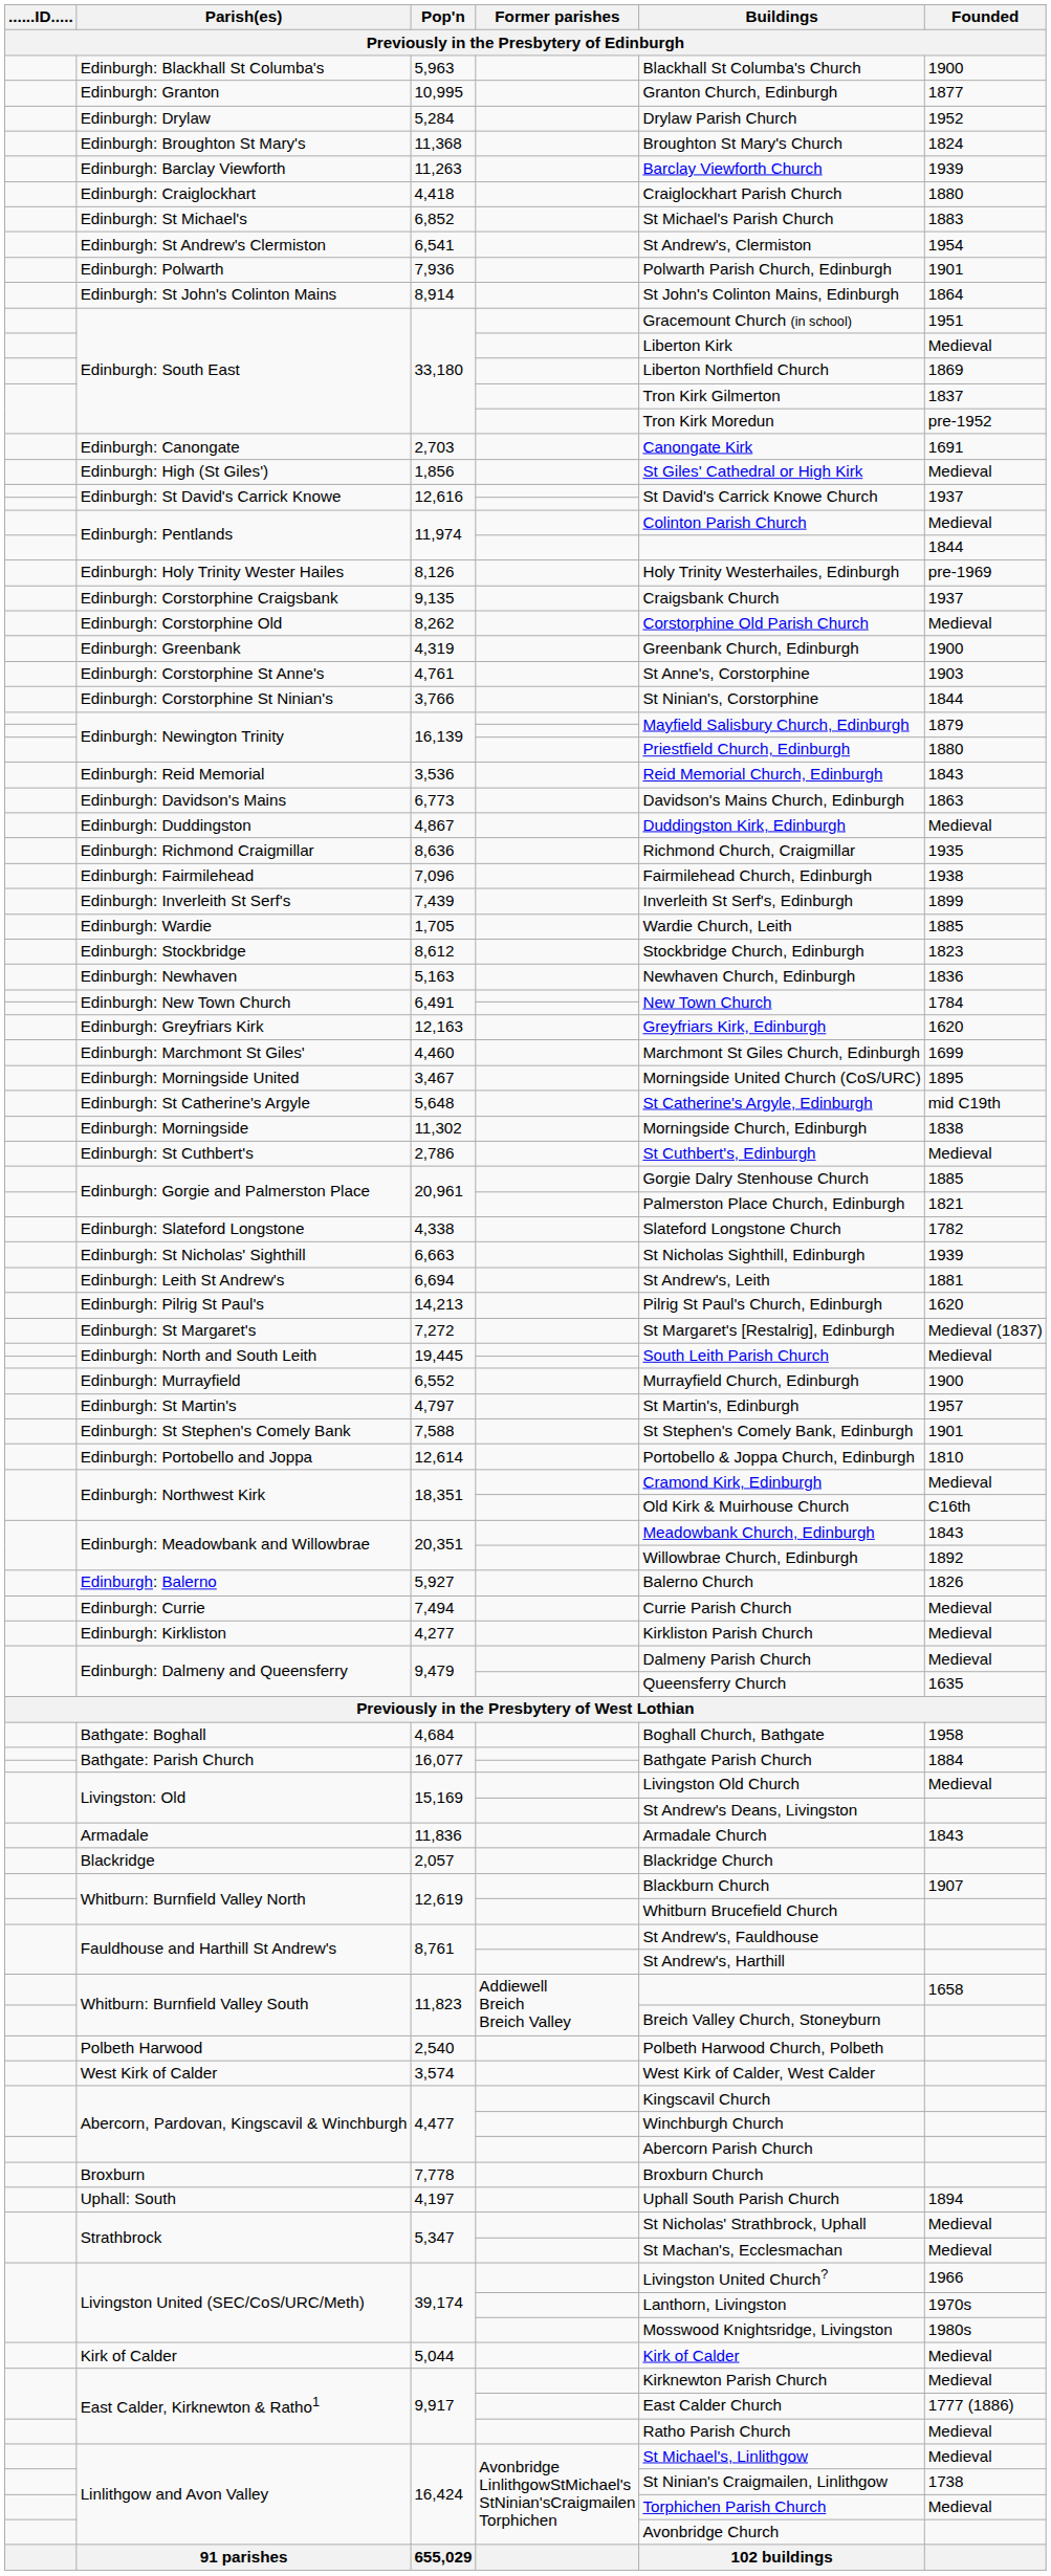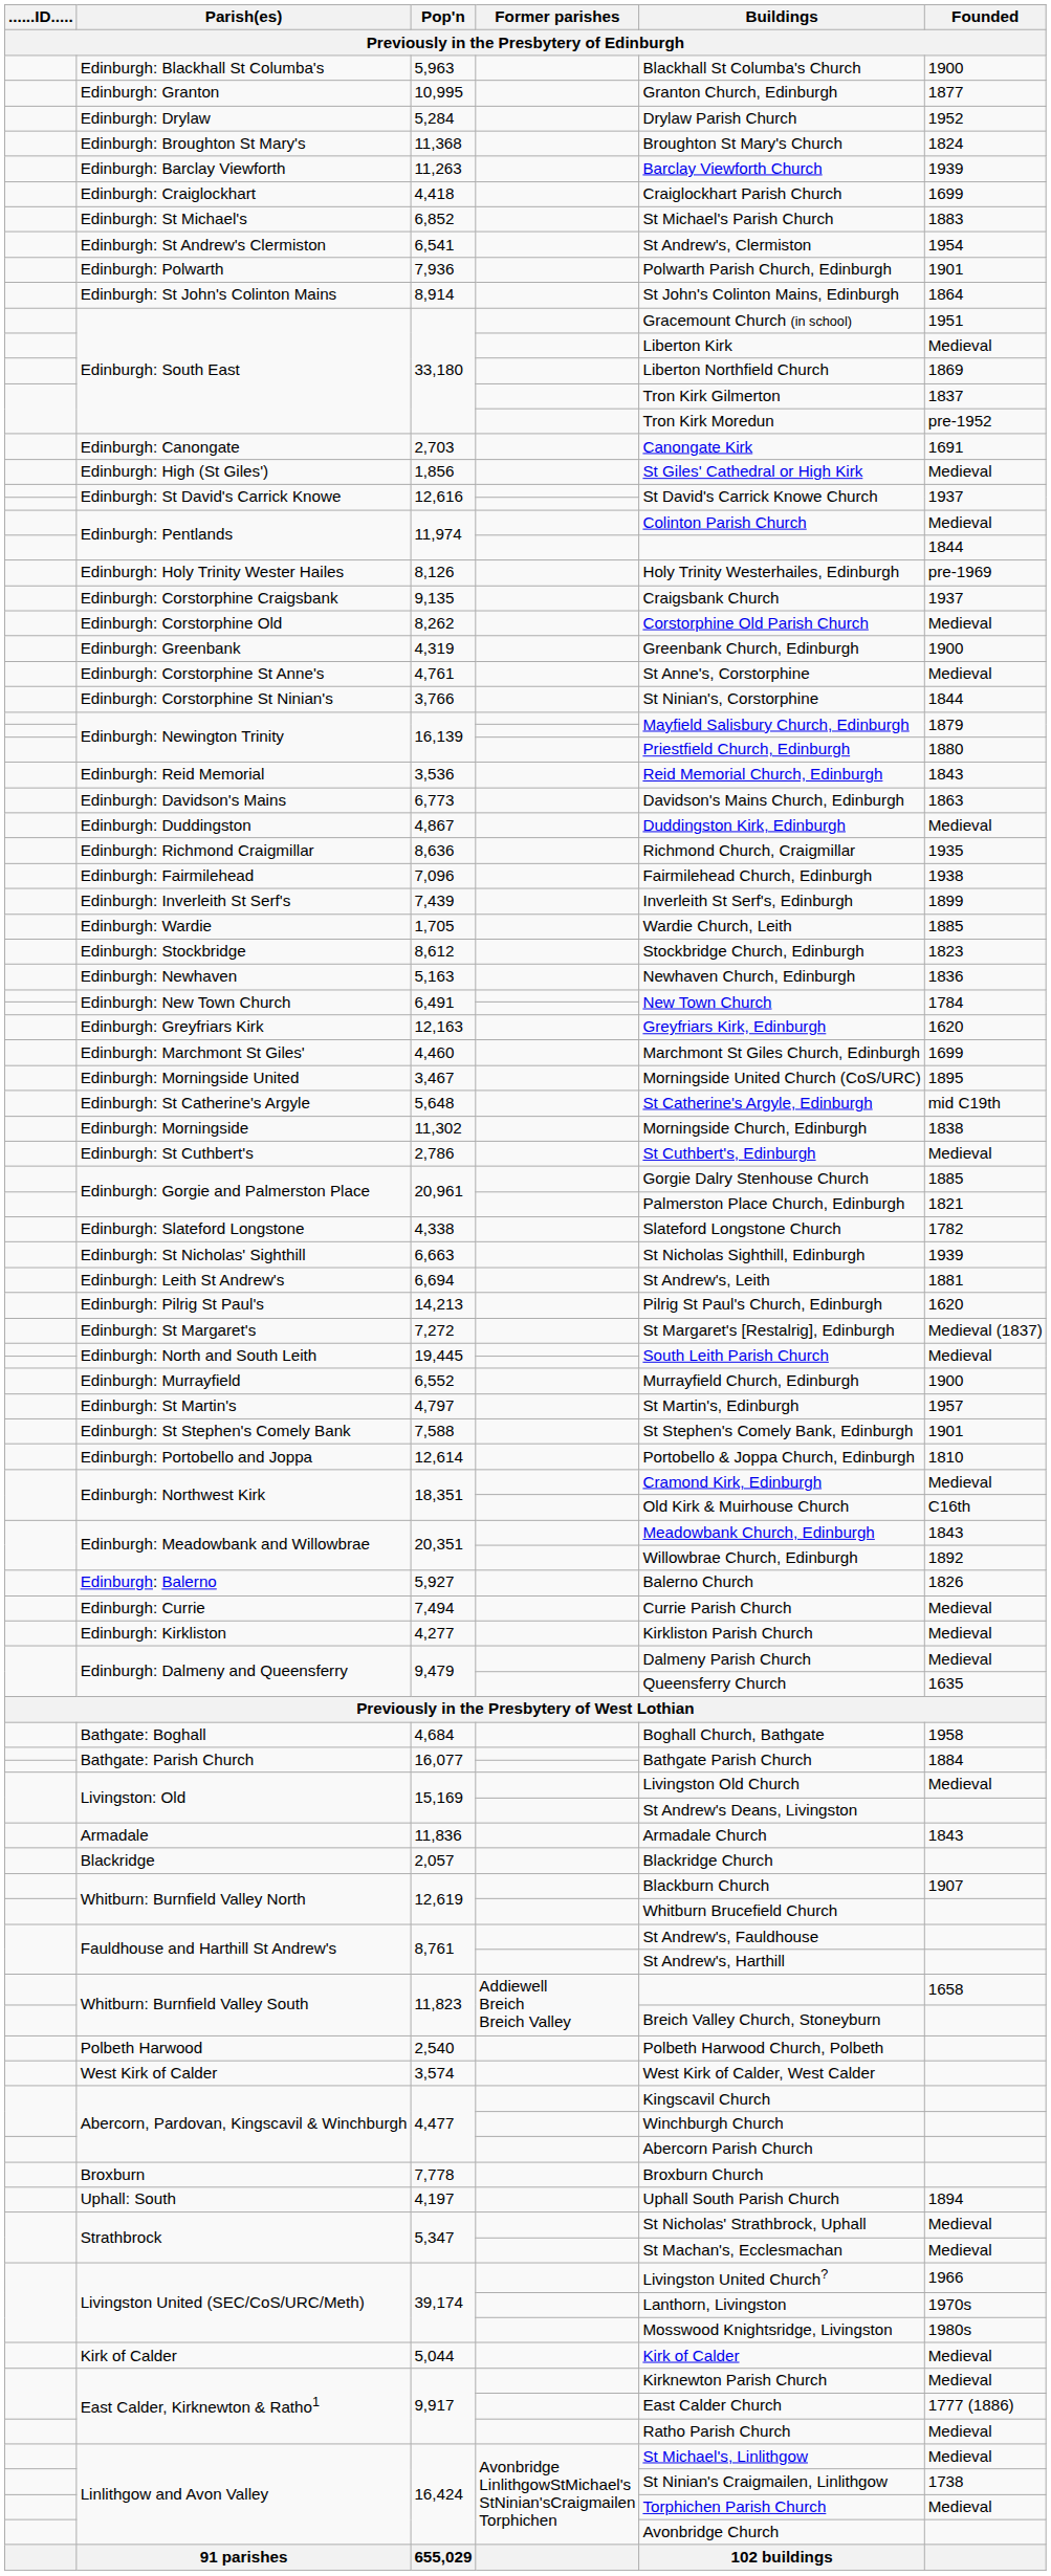Edinburgh: Craiglockhart | Founded: 1880 -> 1699
Edinburgh: Corstorphine St Anne's | Founded: 1903 -> Medieval
